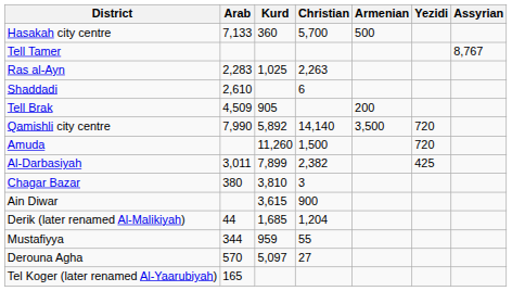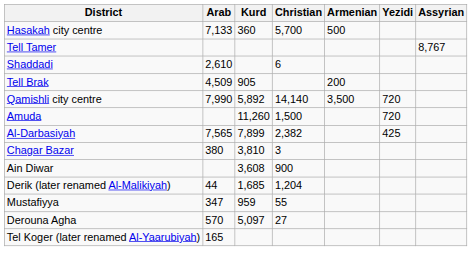- row: Ras al-Ayn | 2,283 | 1,025 | 2,263
Al-Darbasiyah | Arab: 3,011 -> 7,565
Ain Diwar | Kurd: 3,615 -> 3,608
Mustafiyya | Arab: 344 -> 347
